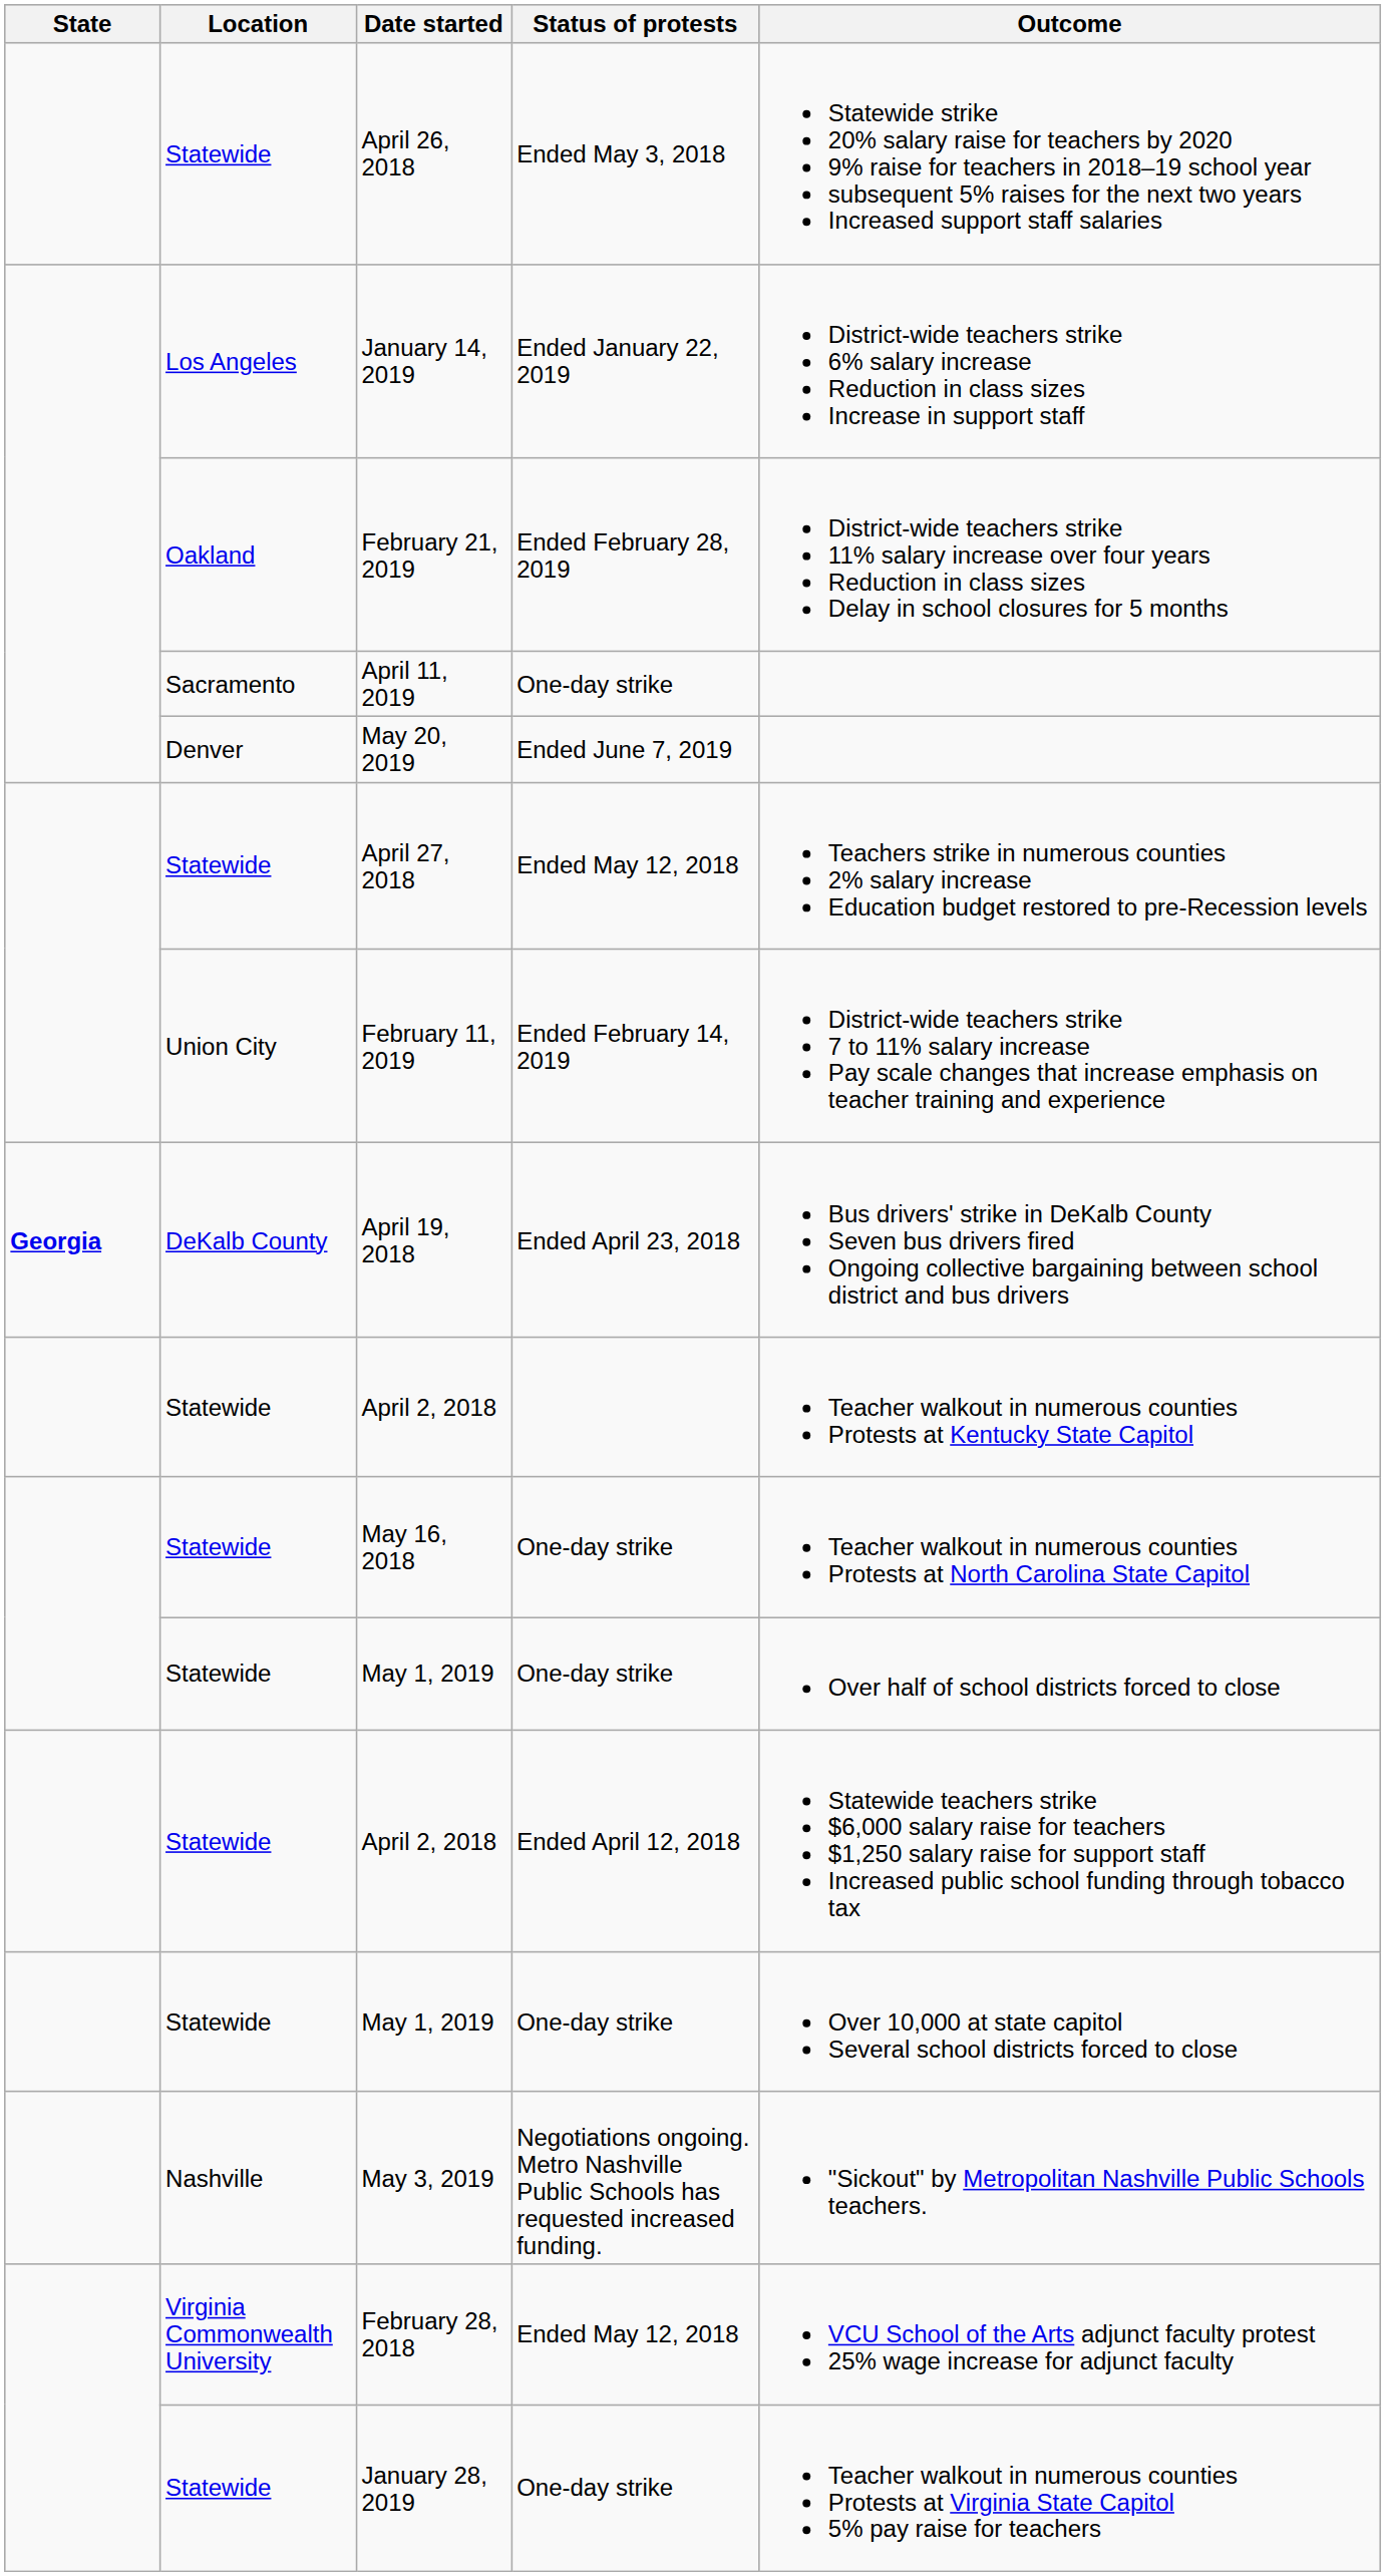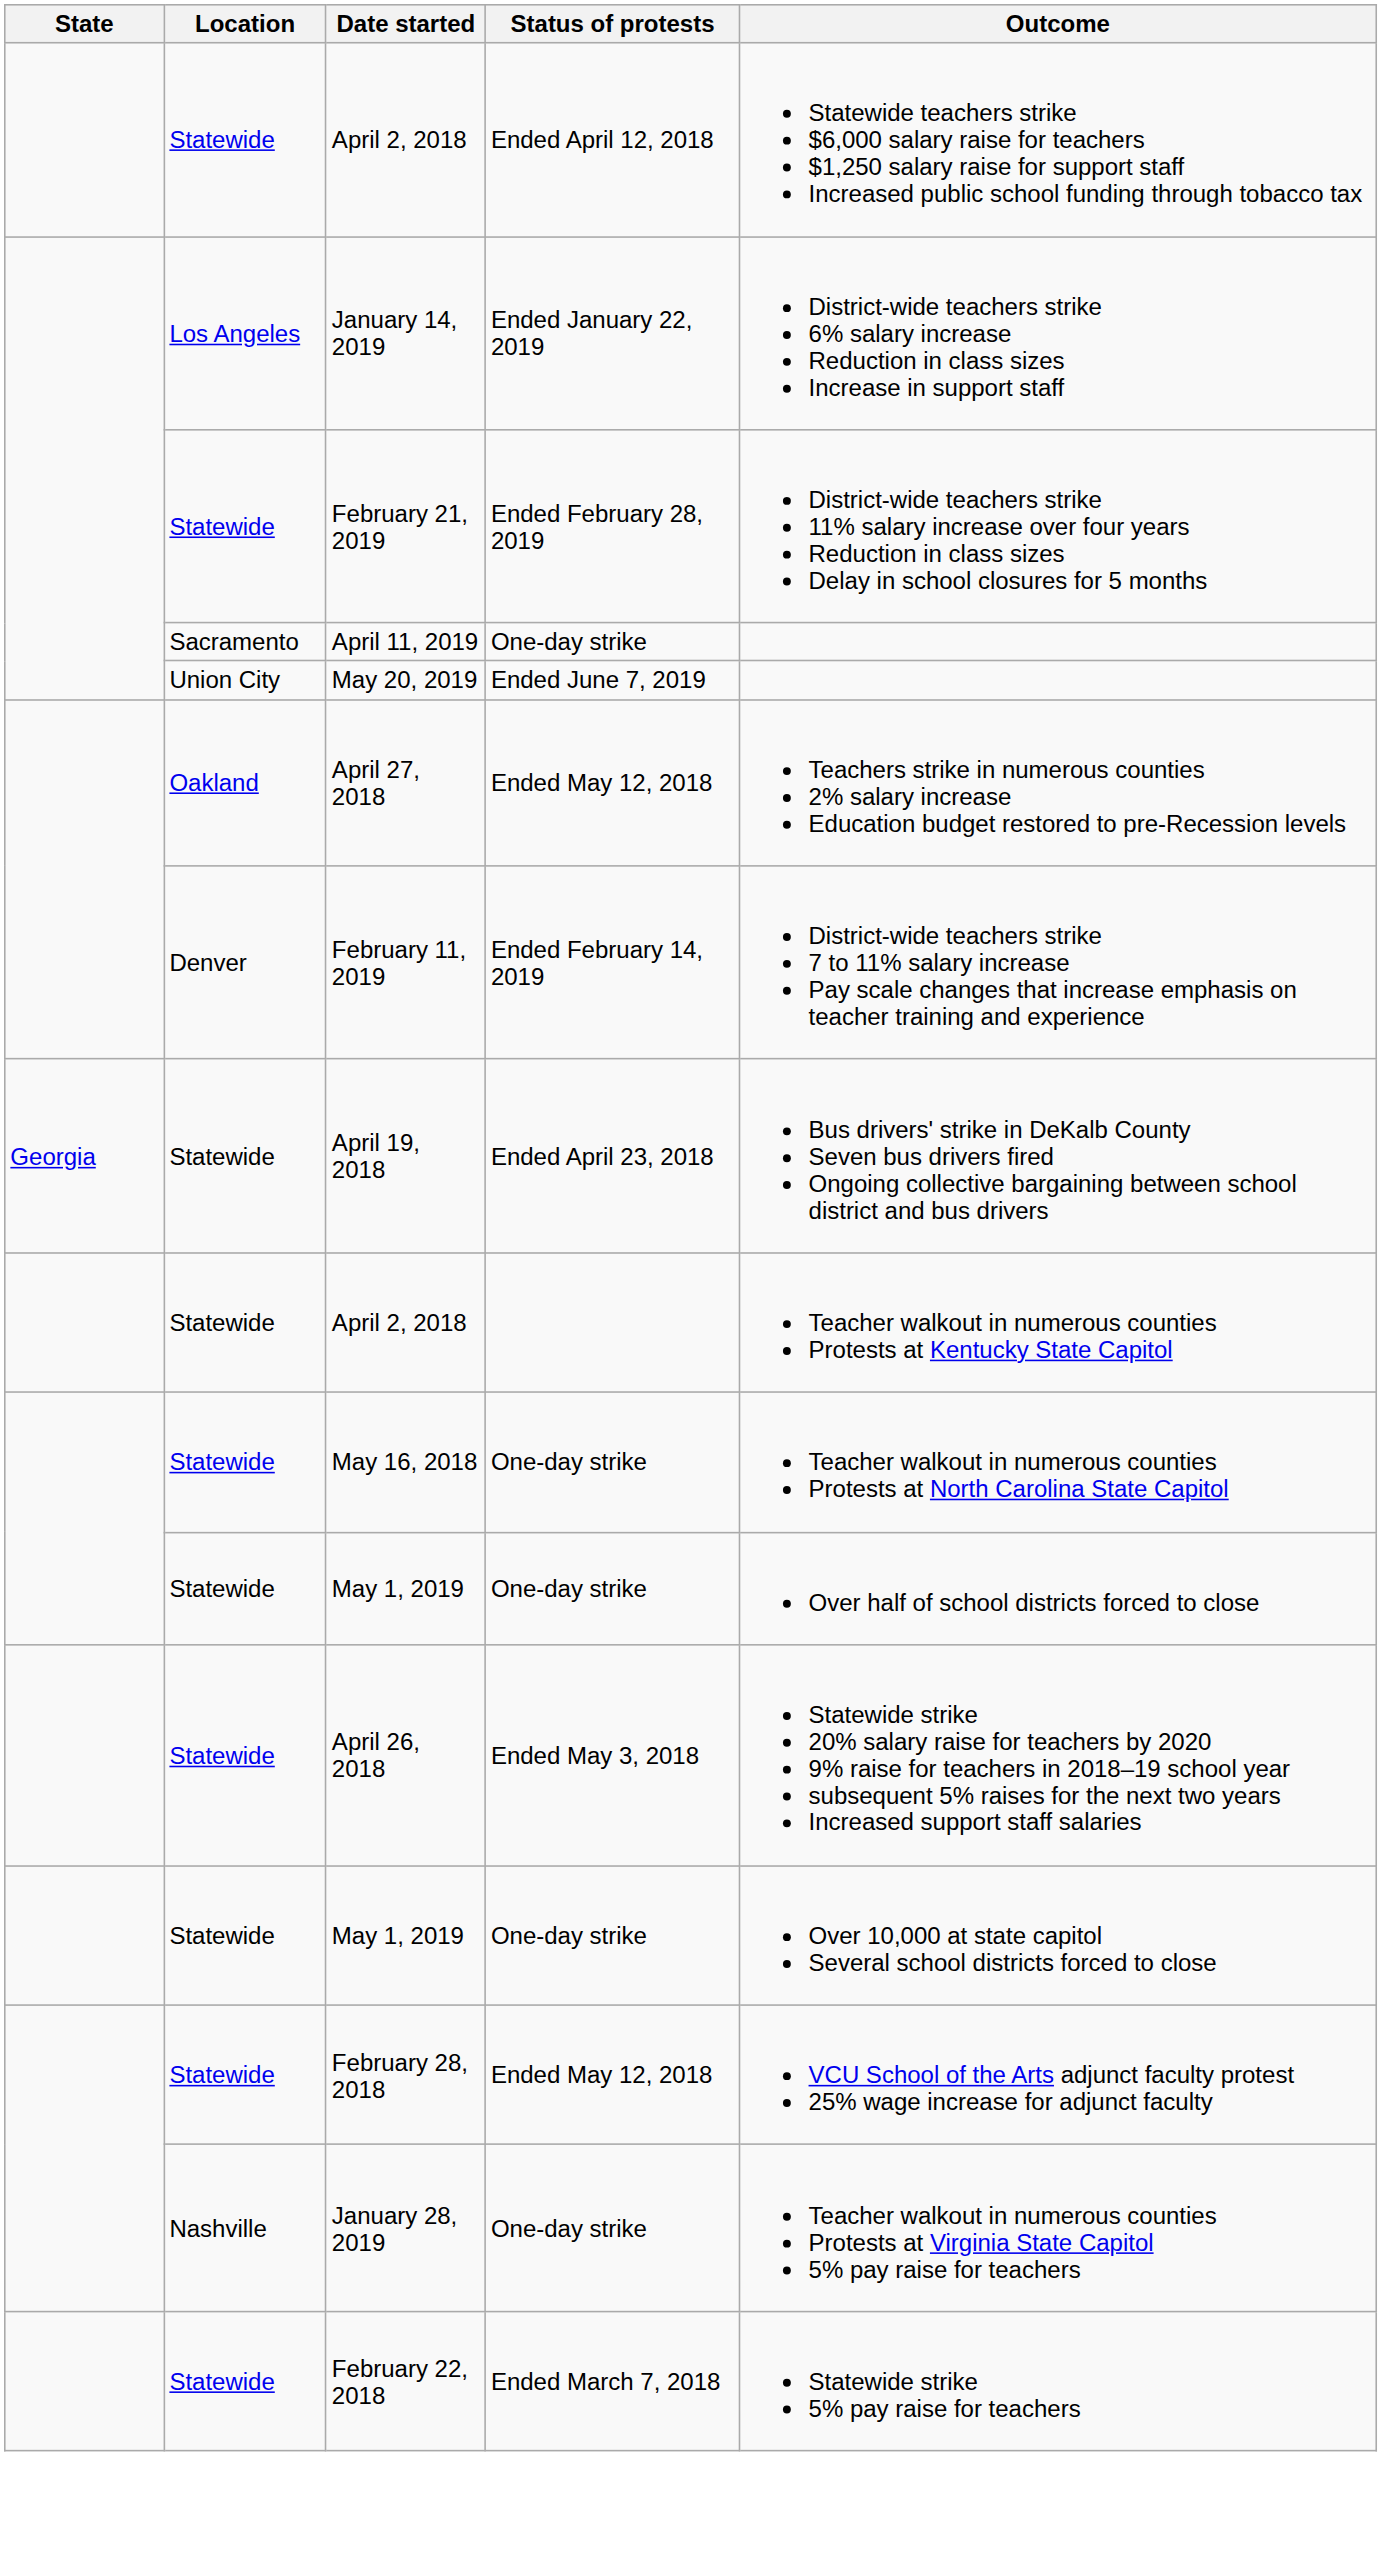rows swapped: April 26, 2018 <-> April 2, 2018 / Ended April 12, 2018
February 21, 2019 | Location: Oakland -> Statewide
May 20, 2019 | Location: Denver -> Union City
April 27, 2018 | Location: Statewide -> Oakland
February 11, 2019 | Location: Union City -> Denver
April 19, 2018 | State: bold -> normal
April 19, 2018 | Location: DeKalb County -> Statewide
- row: Nashville | May 3, 2019 | Negotiations ongoing. Metro Nashville Public Schools has requested increased funding. | "Sickout" by Metropolitan Nashville Public Schools teachers.
February 28, 2018 | Location: Virginia Commonwealth University -> Statewide
January 28, 2019 | Location: Statewide -> Nashville
+ row: Statewide | February 22, 2018 | Ended March 7, 2018 | Statewide strike 5% pay raise for teachers
